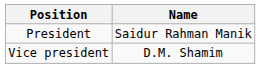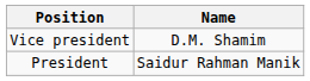rows swapped: President <-> Vice president
